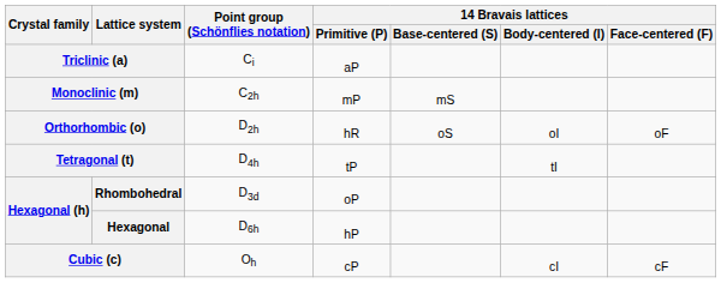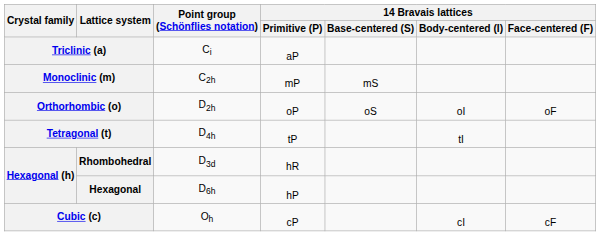Orthorhombic (o) | 14 Bravais lattices / Primitive (P): hR -> oP
Rhombohedral | 14 Bravais lattices / Primitive (P): oP -> hR
